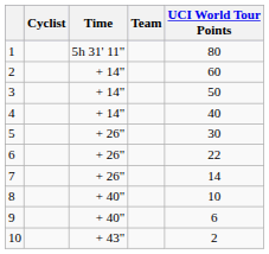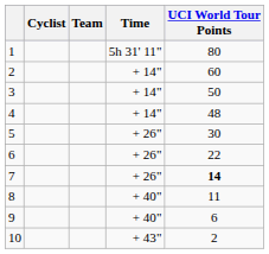columns swapped: Team <-> Time
4 | UCI World Tour Points: 40 -> 48
7 | UCI World Tour Points: normal -> bold
8 | UCI World Tour Points: 10 -> 11
